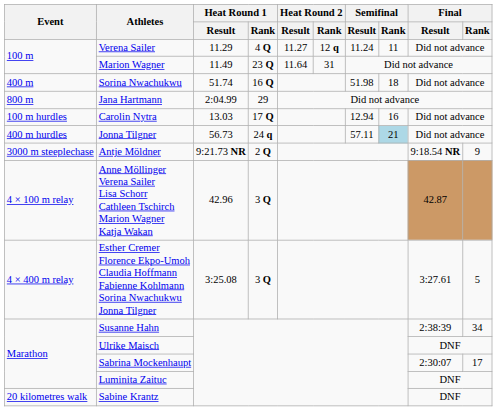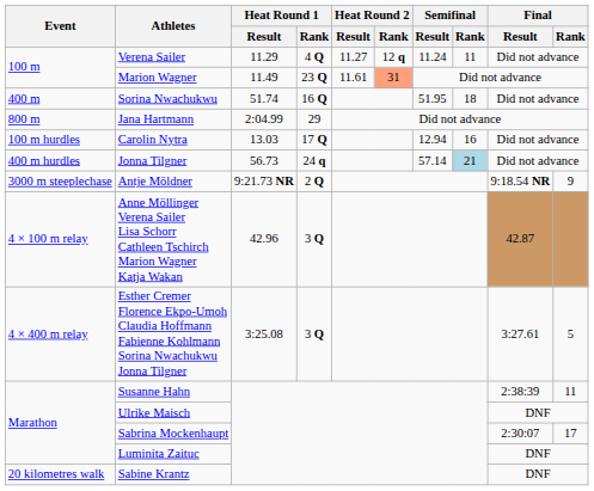Marion Wagner | Heat Round 2 / Result: 11.64 -> 11.61
Marion Wagner | Heat Round 2 / Rank: no background -> lightsalmon background
Sorina Nwachukwu | Semifinal / Result: 51.98 -> 51.95
Jonna Tilgner | Semifinal / Result: 57.11 -> 57.14
Susanne Hahn | Final / Rank: 34 -> 11
